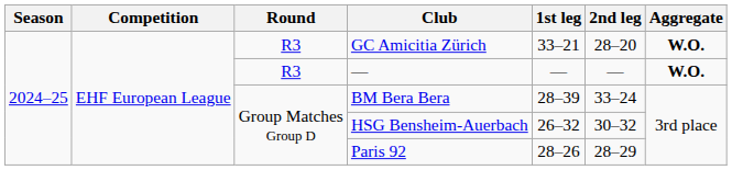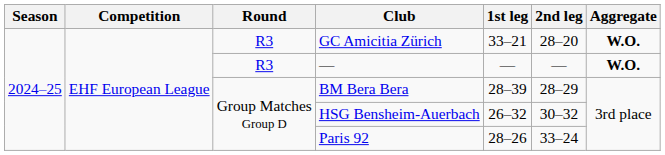BM Bera Bera | 2nd leg: 33–24 -> 28–29
Paris 92 | 2nd leg: 28–29 -> 33–24
